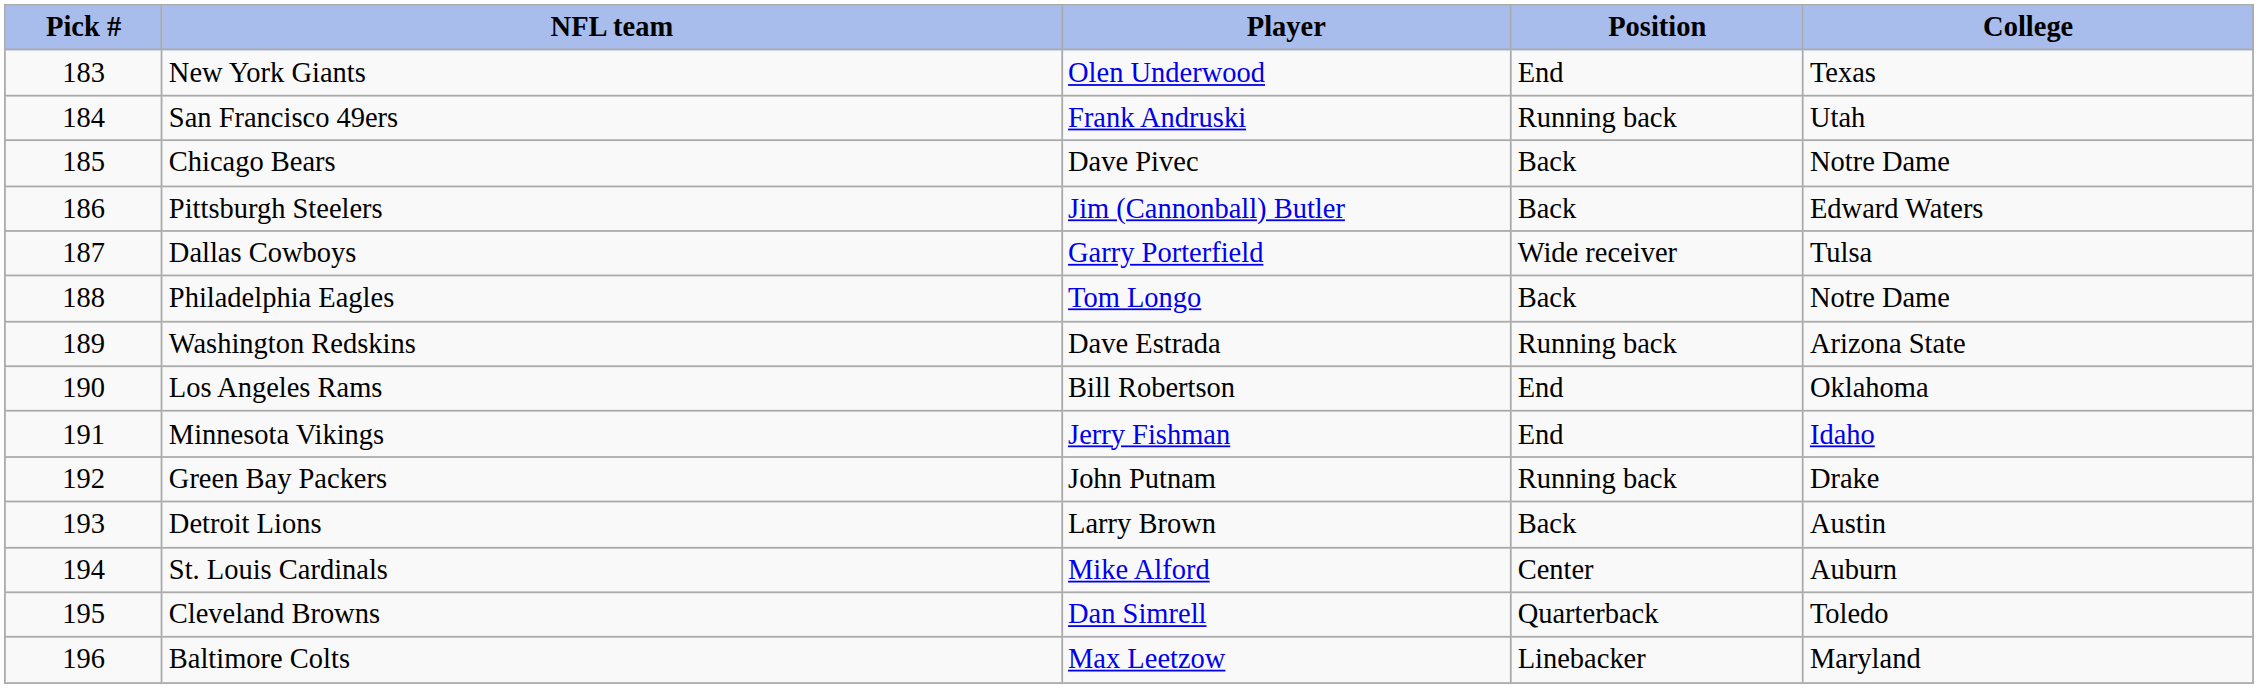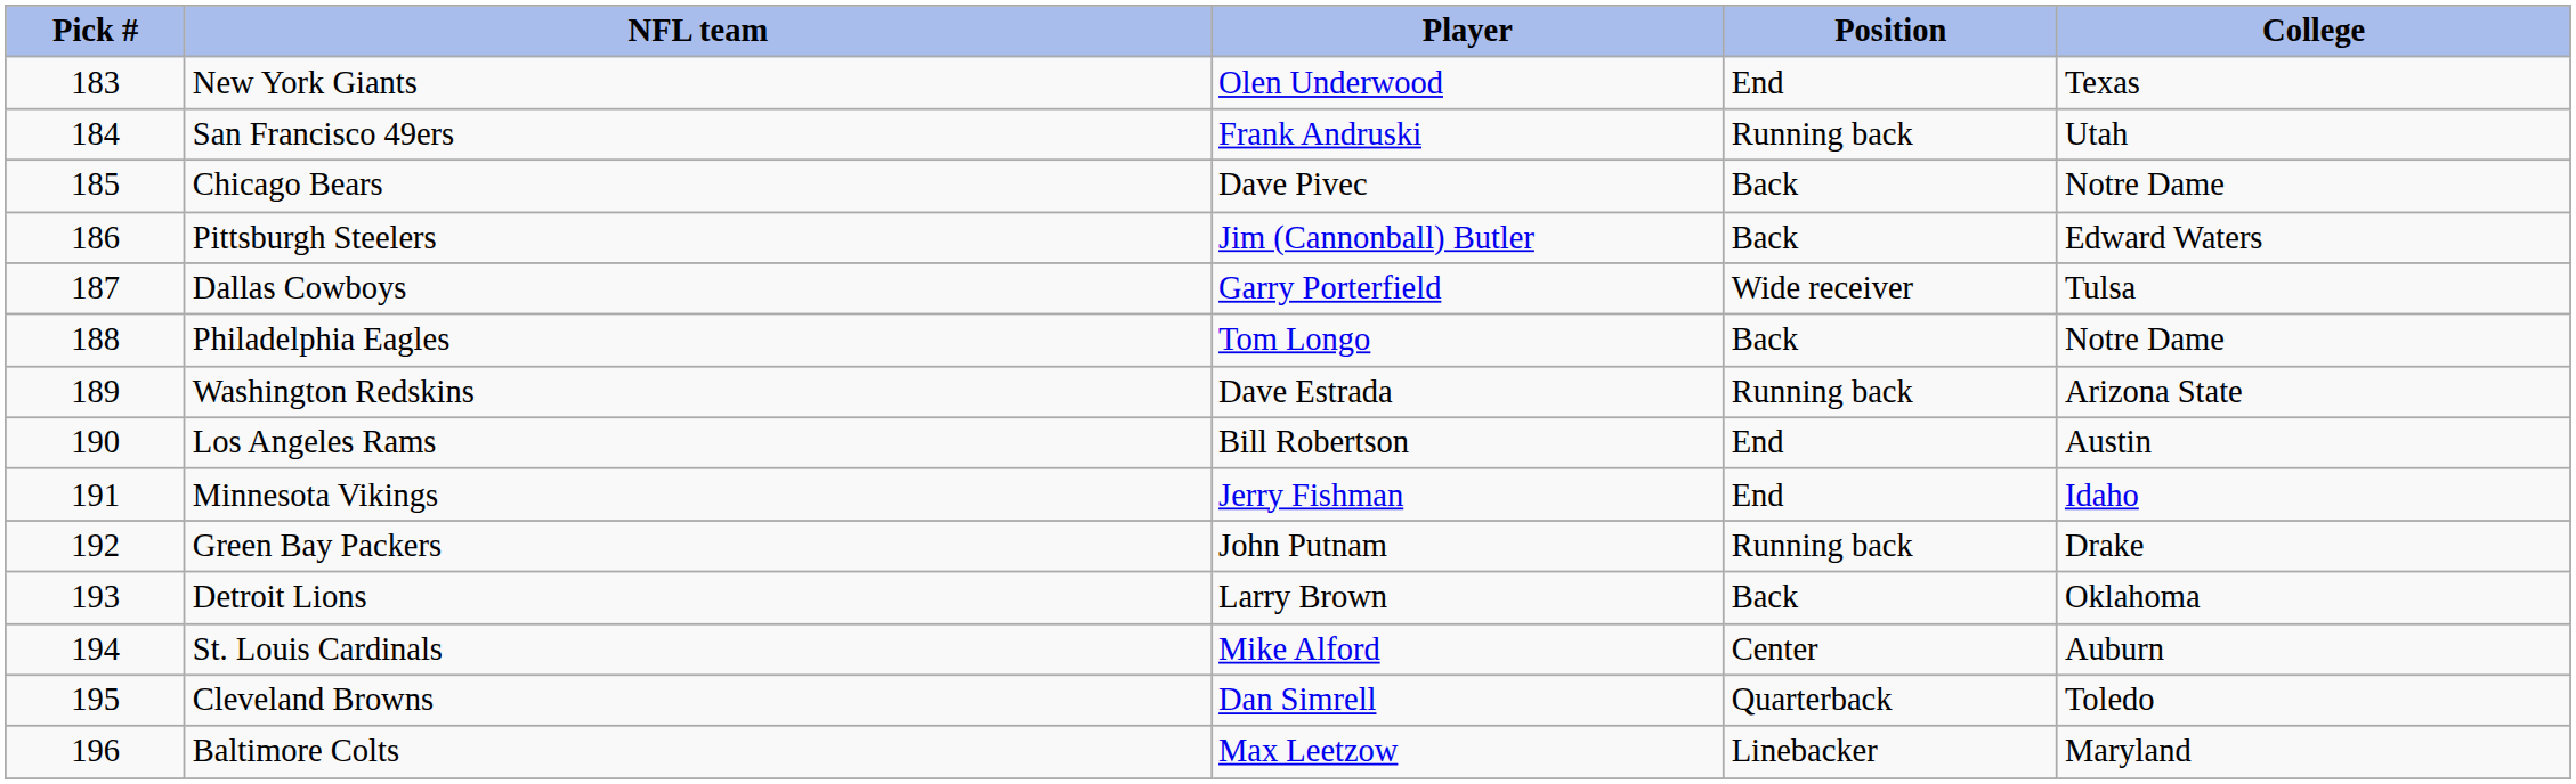Los Angeles Rams | College: Oklahoma -> Austin
Detroit Lions | College: Austin -> Oklahoma
